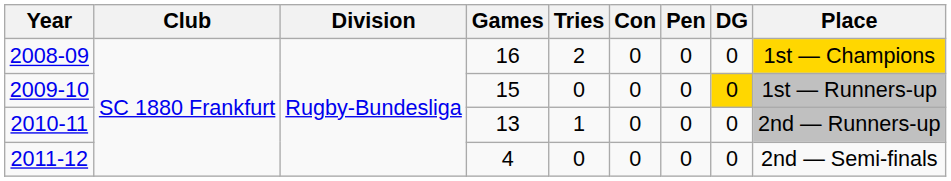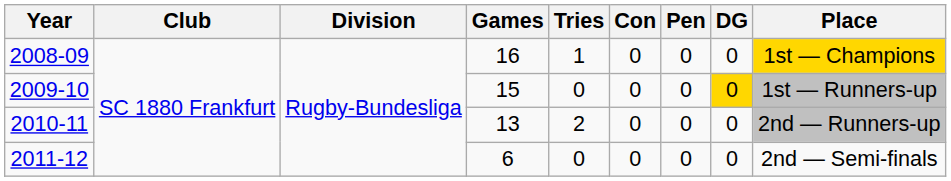2008-09 | Tries: 2 -> 1
2010-11 | Tries: 1 -> 2
2011-12 | Games: 4 -> 6
